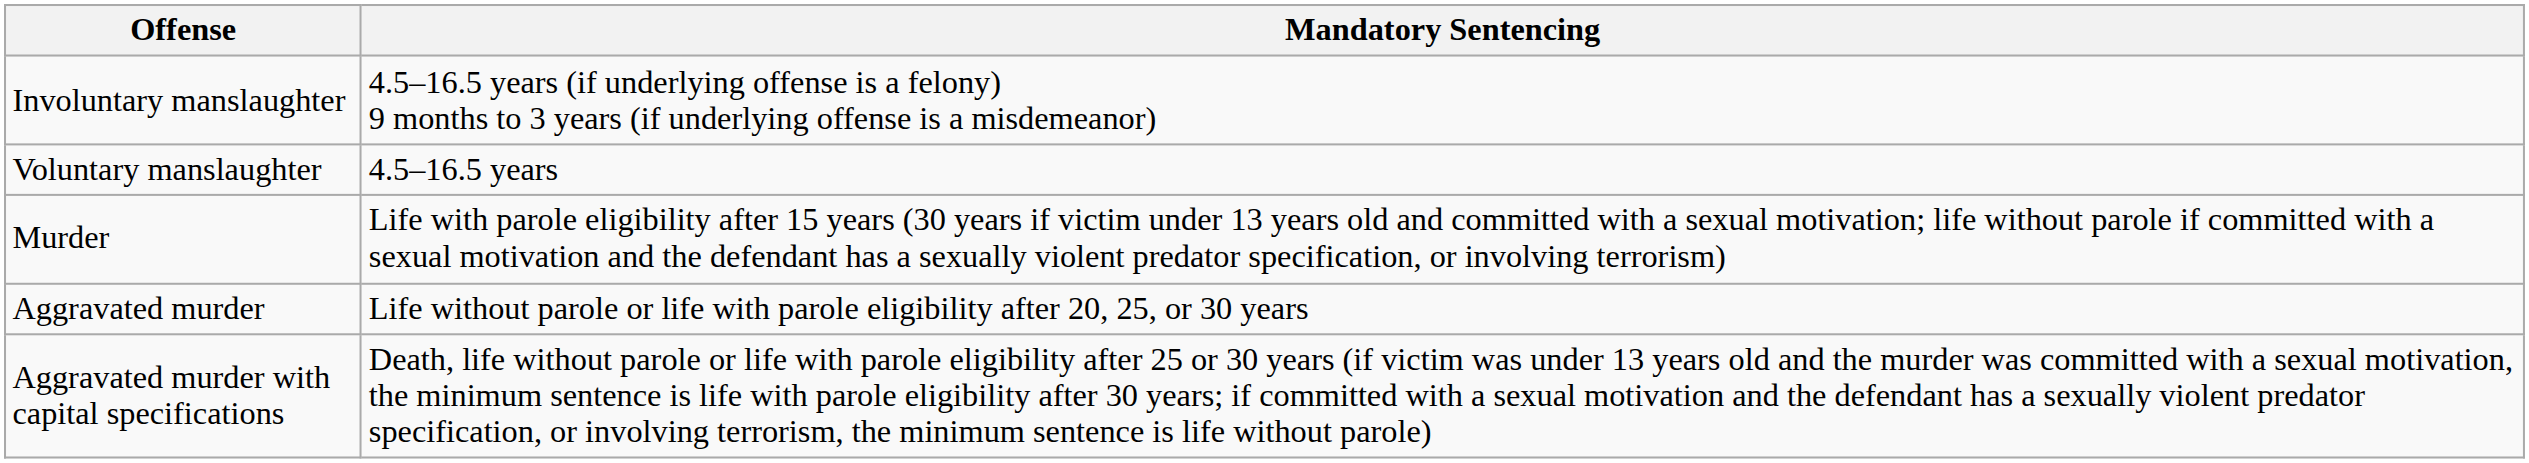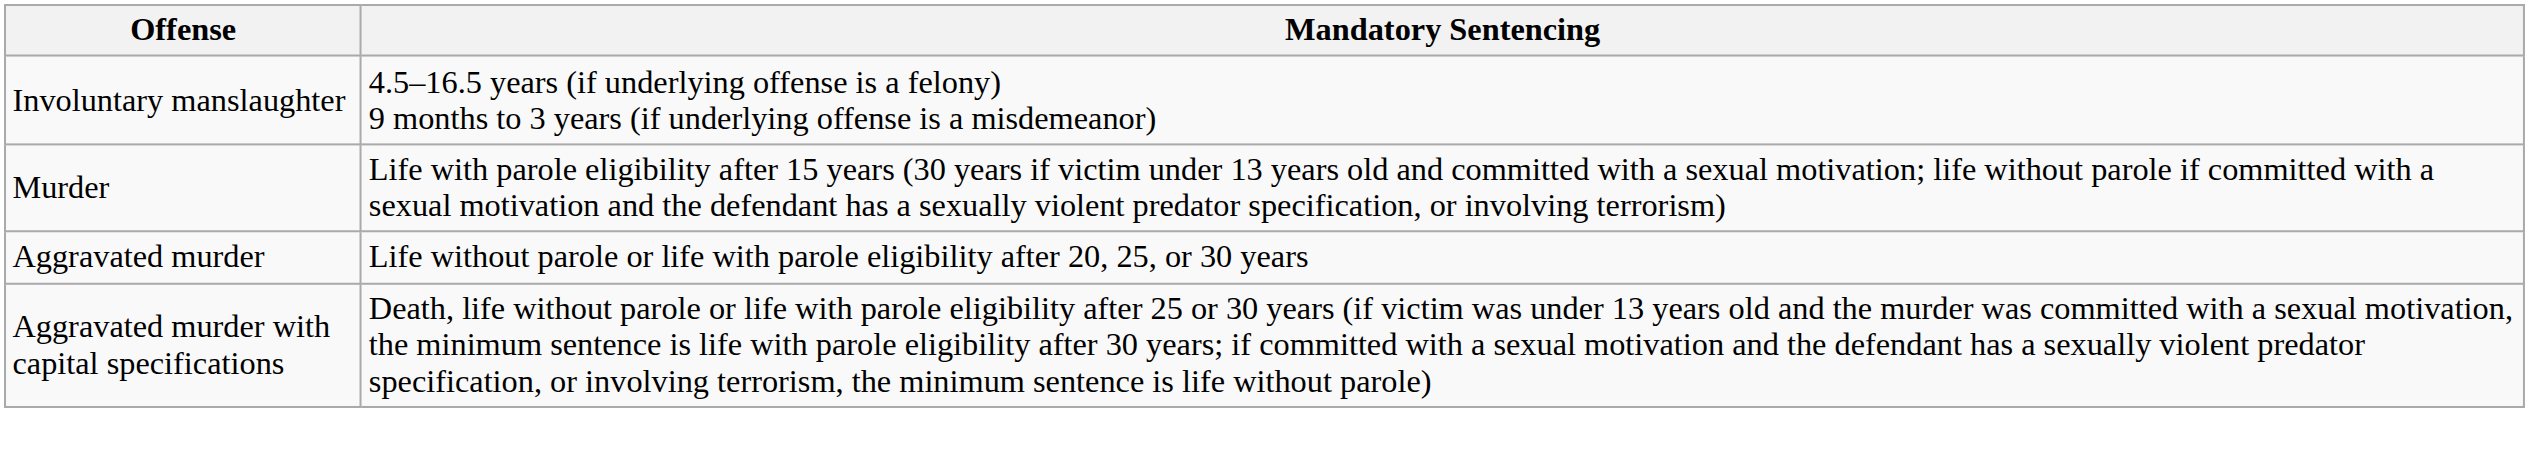- row: Voluntary manslaughter | 4.5–16.5 years
